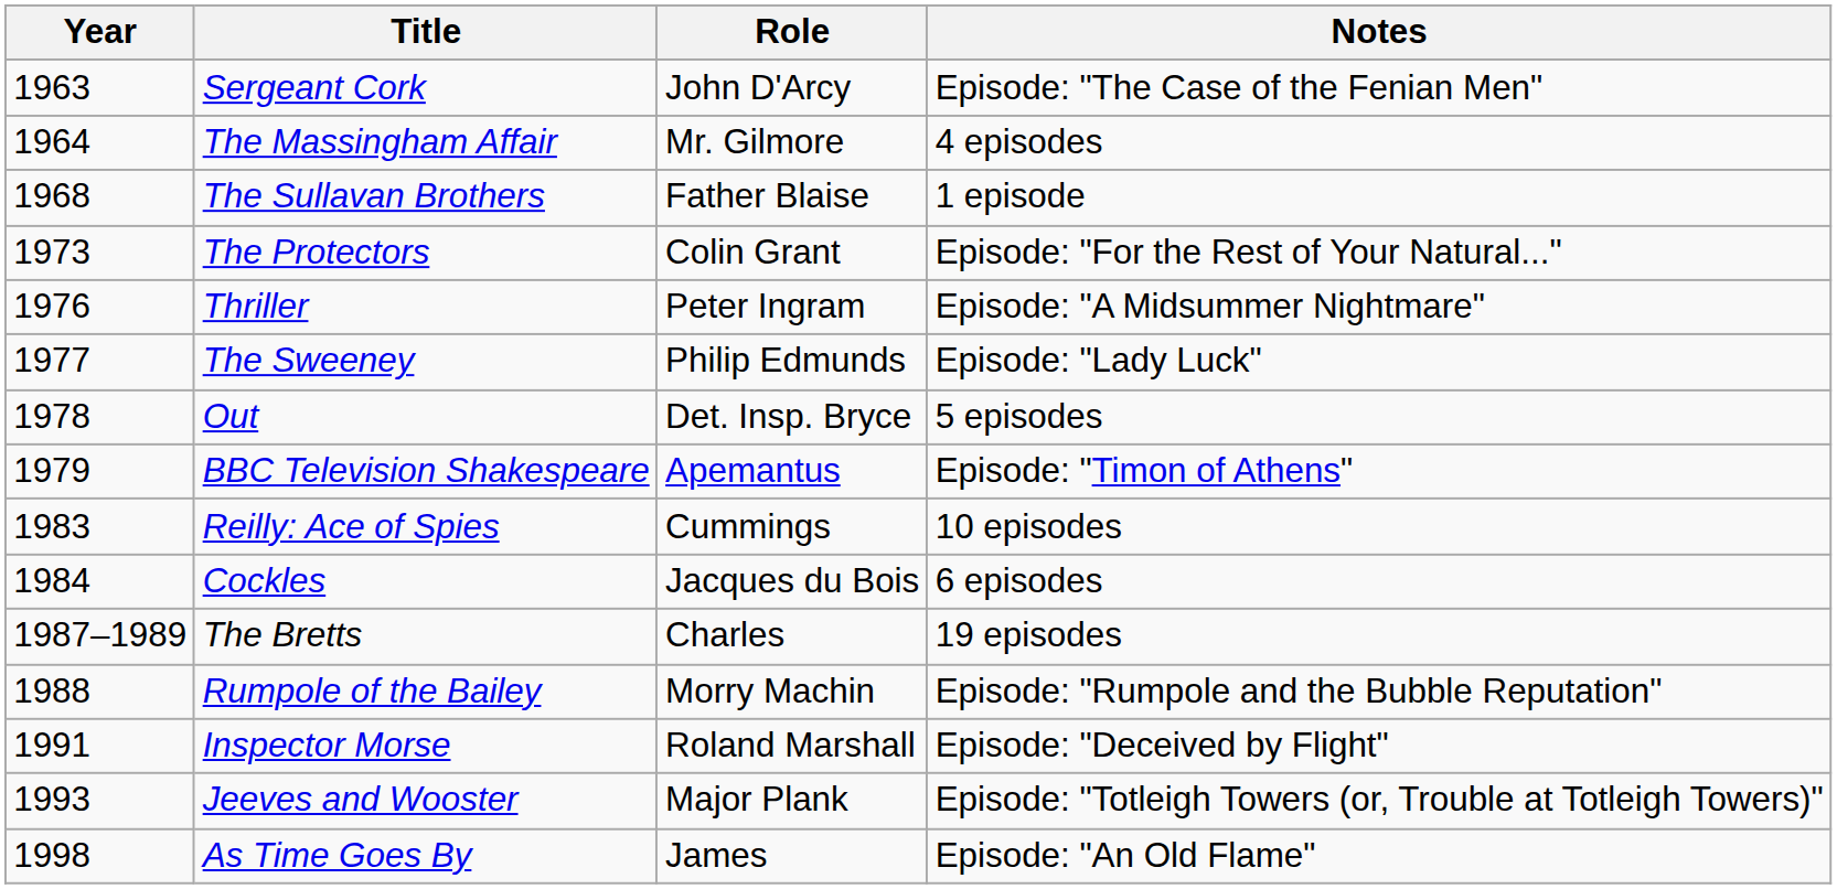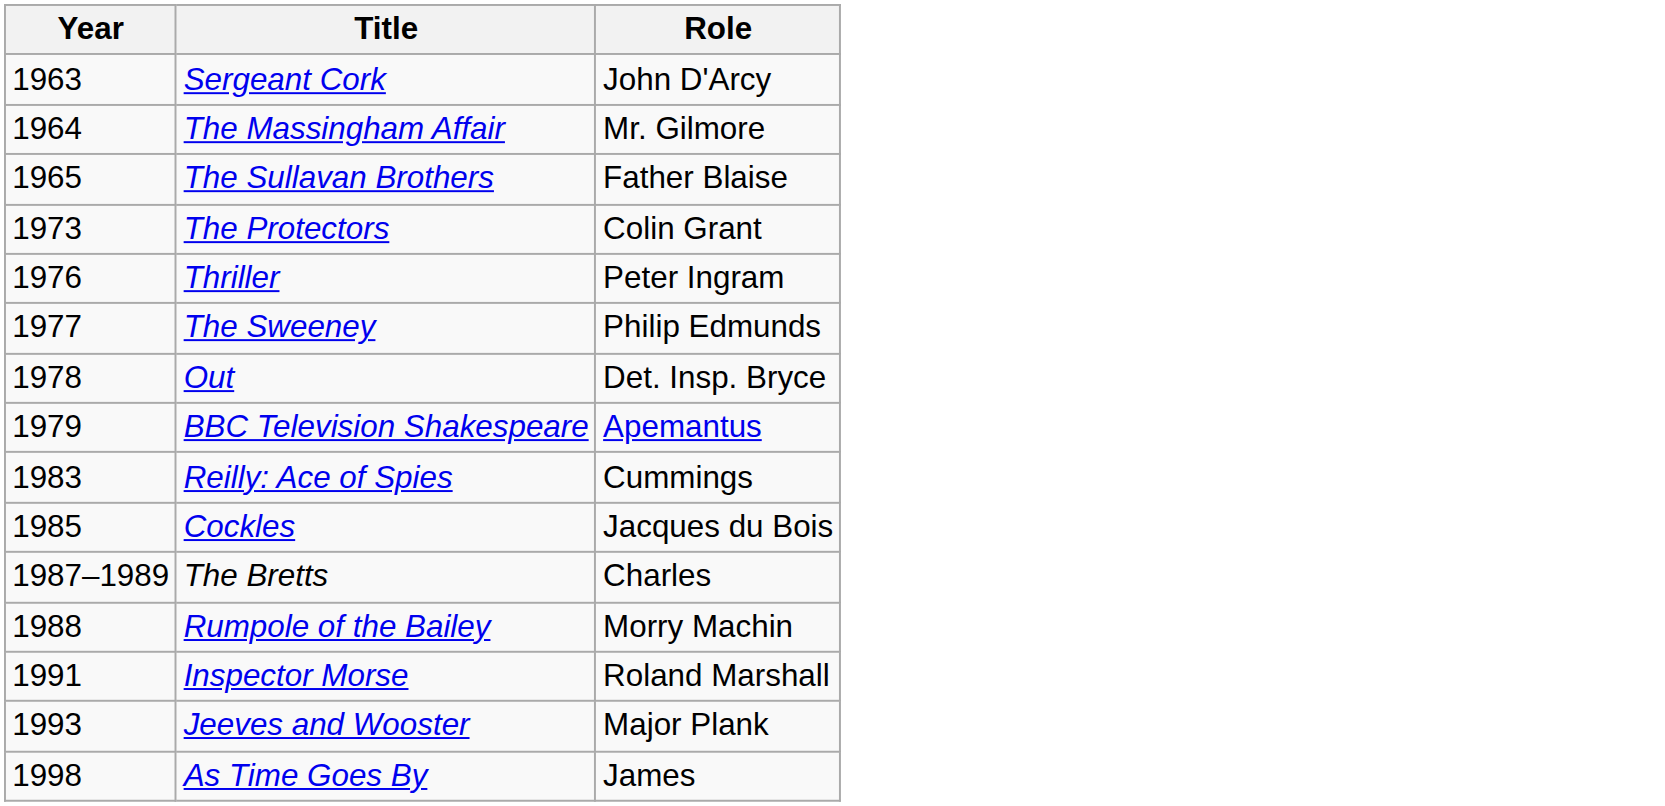- column: Notes | Episode: "The Case of the Fenian Men" | 4 episodes | 1 episode | Episode: "For the Rest of Your Natural..." | Episode: "A Midsummer Nightmare" | Episode: "Lady Luck" | 5 episodes | Episode: "Timon of Athens" | 10 episodes | 6 episodes | 19 episodes | Episode: "Rumpole and the Bubble Reputation" | Episode: "Deceived by Flight" | Episode: "Totleigh Towers (or, Trouble at Totleigh Towers)" | Episode: "An Old Flame"
The Sullavan Brothers | Year: 1968 -> 1965
Cockles | Year: 1984 -> 1985
